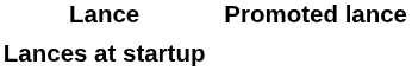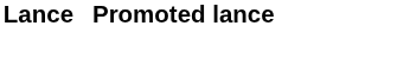- row: Lances at startup
